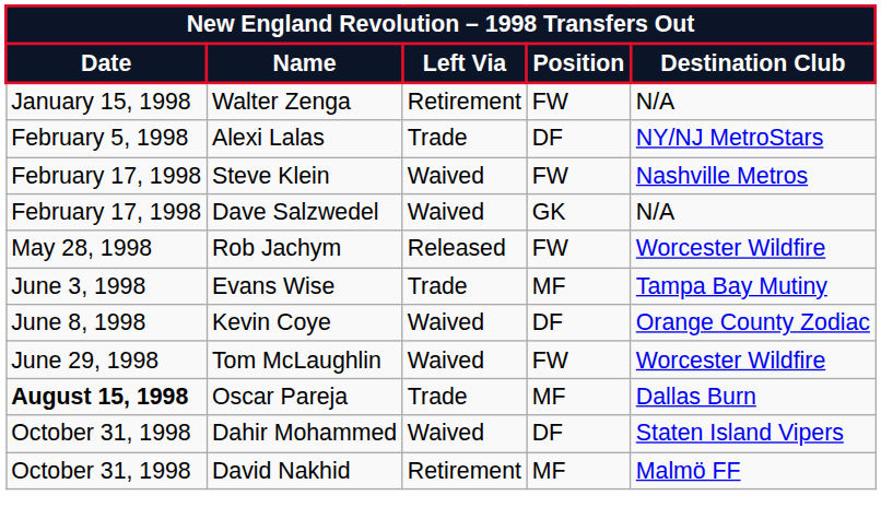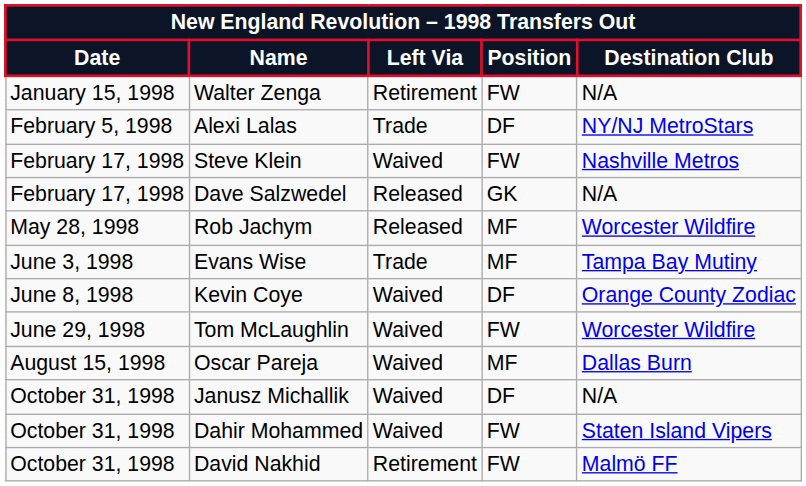Dave Salzwedel | Left Via: Waived -> Released
Rob Jachym | Position: FW -> MF
Oscar Pareja | Date: bold -> normal
Oscar Pareja | Left Via: Trade -> Waived
+ row: October 31, 1998 | Janusz Michallik | Waived | DF | N/A
Dahir Mohammed | Position: DF -> FW
David Nakhid | Position: MF -> FW
